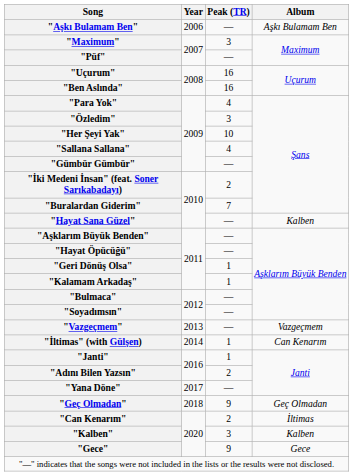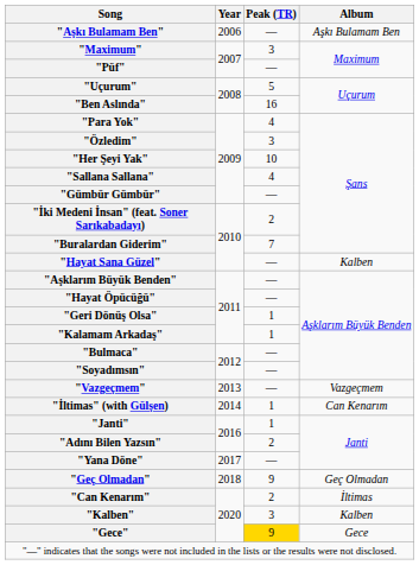"Uçurum" | Peak (TR): 16 -> 5
"Gece" | Peak (TR): no background -> gold background
